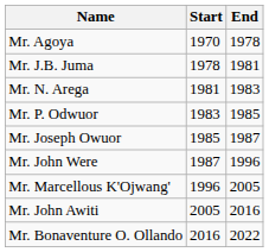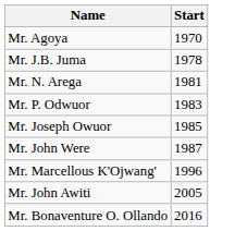- column: End | 1978 | 1981 | 1983 | 1985 | 1987 | 1996 | 2005 | 2016 | 2022
